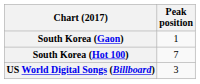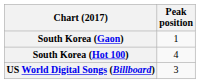South Korea (Hot 100) | Peak position: 7 -> 4
